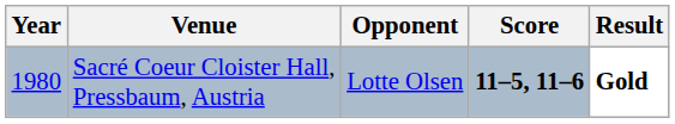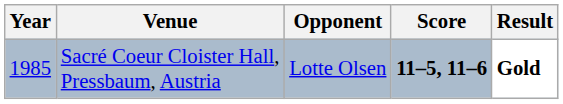Sacré Coeur Cloister Hall, Pressbaum, Austria | Year: 1980 -> 1985
